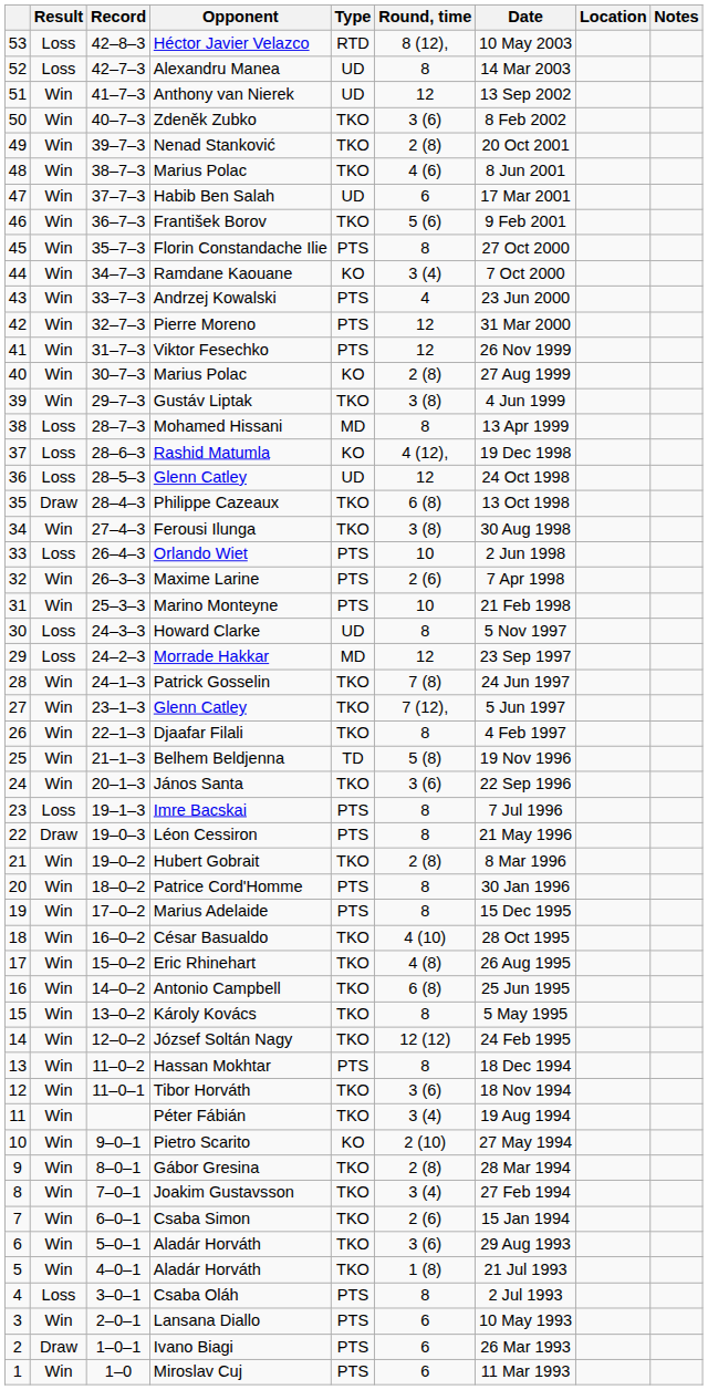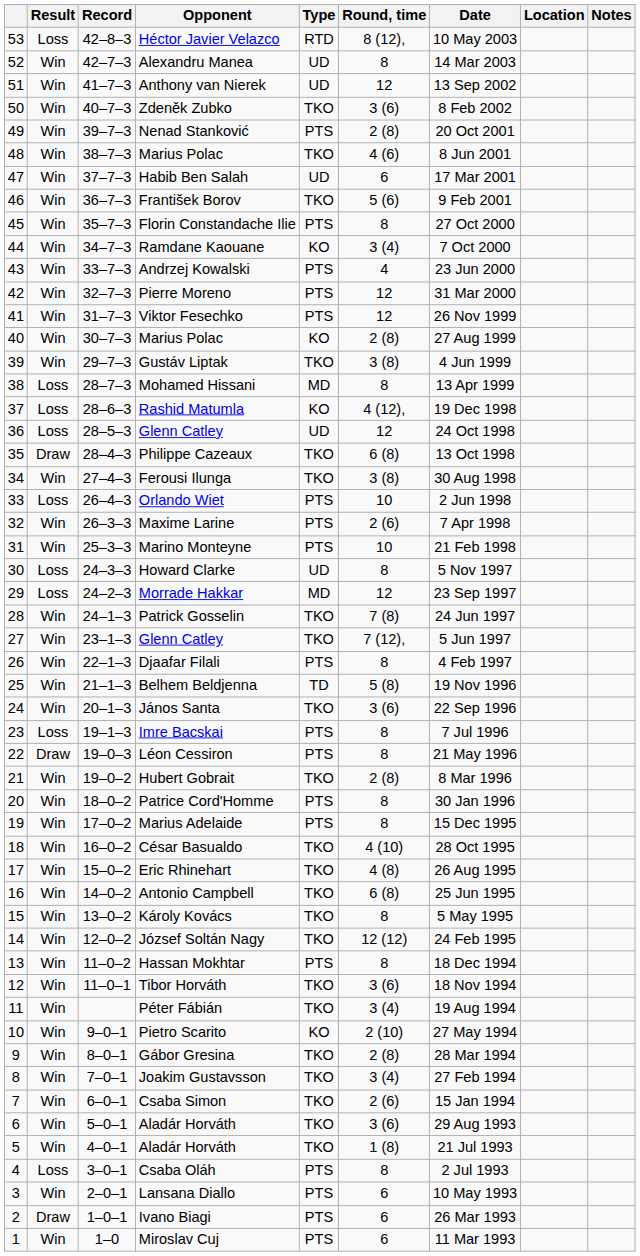Alexandru Manea | Result: Loss -> Win
Nenad Stanković | Type: TKO -> PTS
Djaafar Filali | Type: TKO -> PTS
